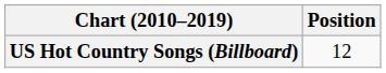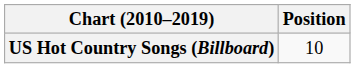US Hot Country Songs (Billboard) | Position: 12 -> 10
